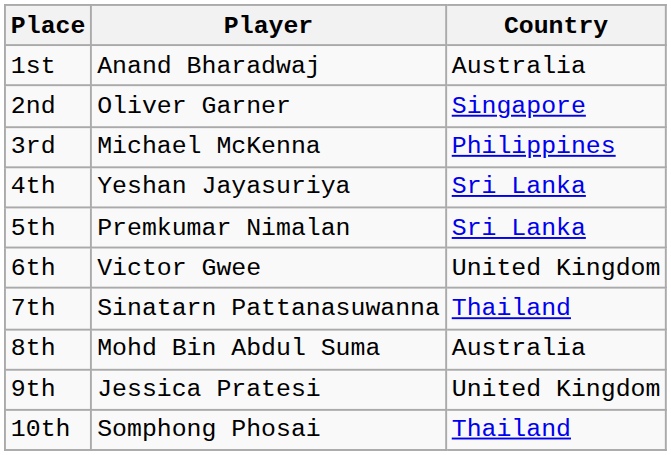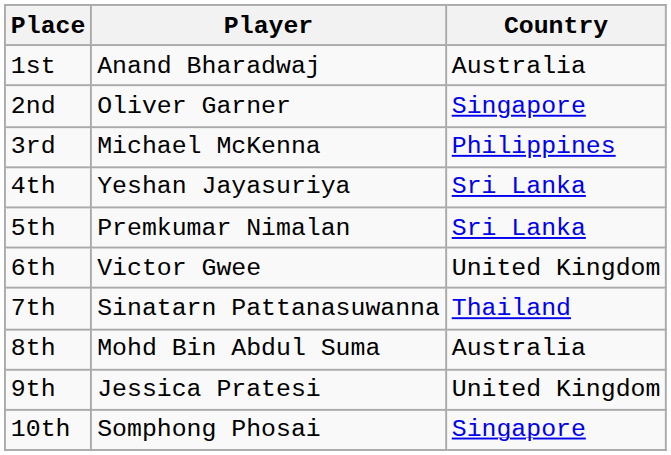10th | Country: Thailand -> Singapore
